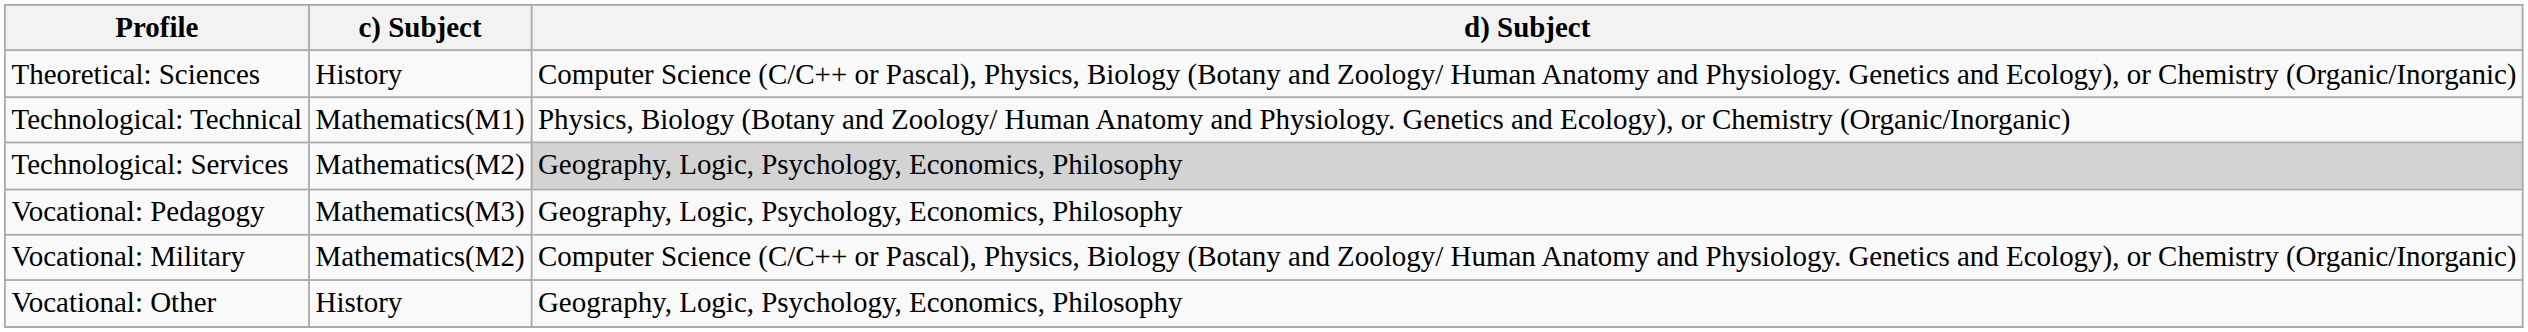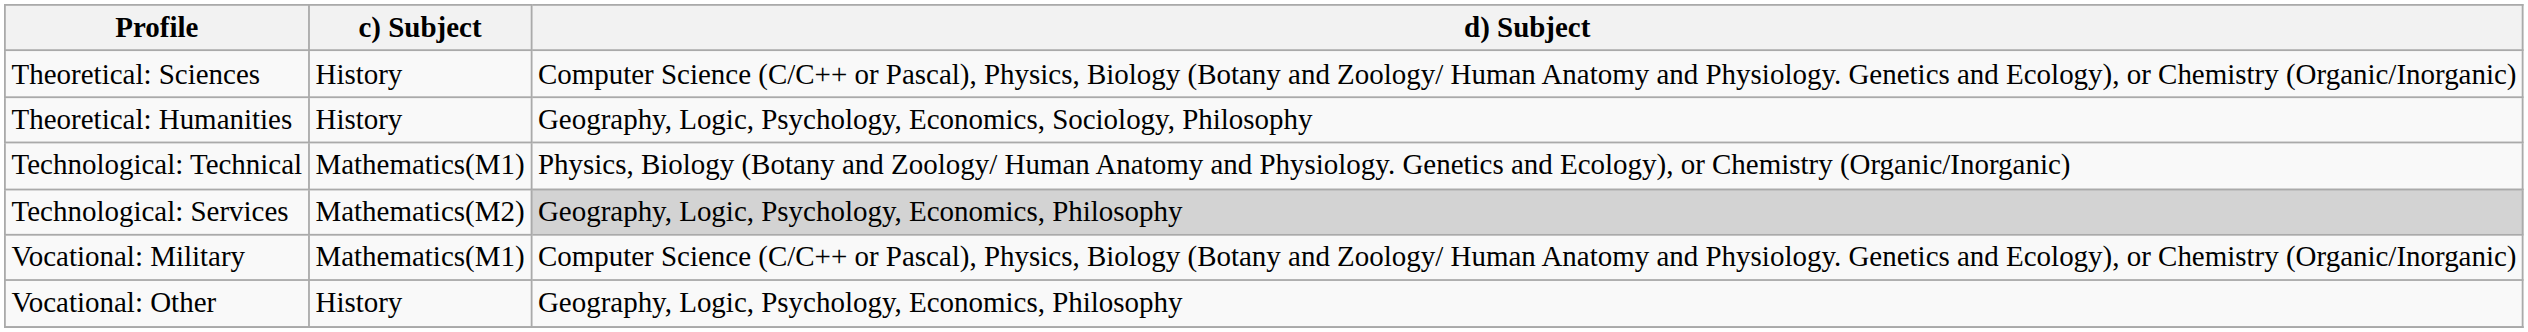+ row: Theoretical: Humanities | History | Geography, Logic, Psychology, Economics, Sociology, Philosophy
- row: Vocational: Pedagogy | Mathematics(M3) | Geography, Logic, Psychology, Economics, Philosophy
Vocational: Military | c) Subject: Mathematics(M2) -> Mathematics(M1)
